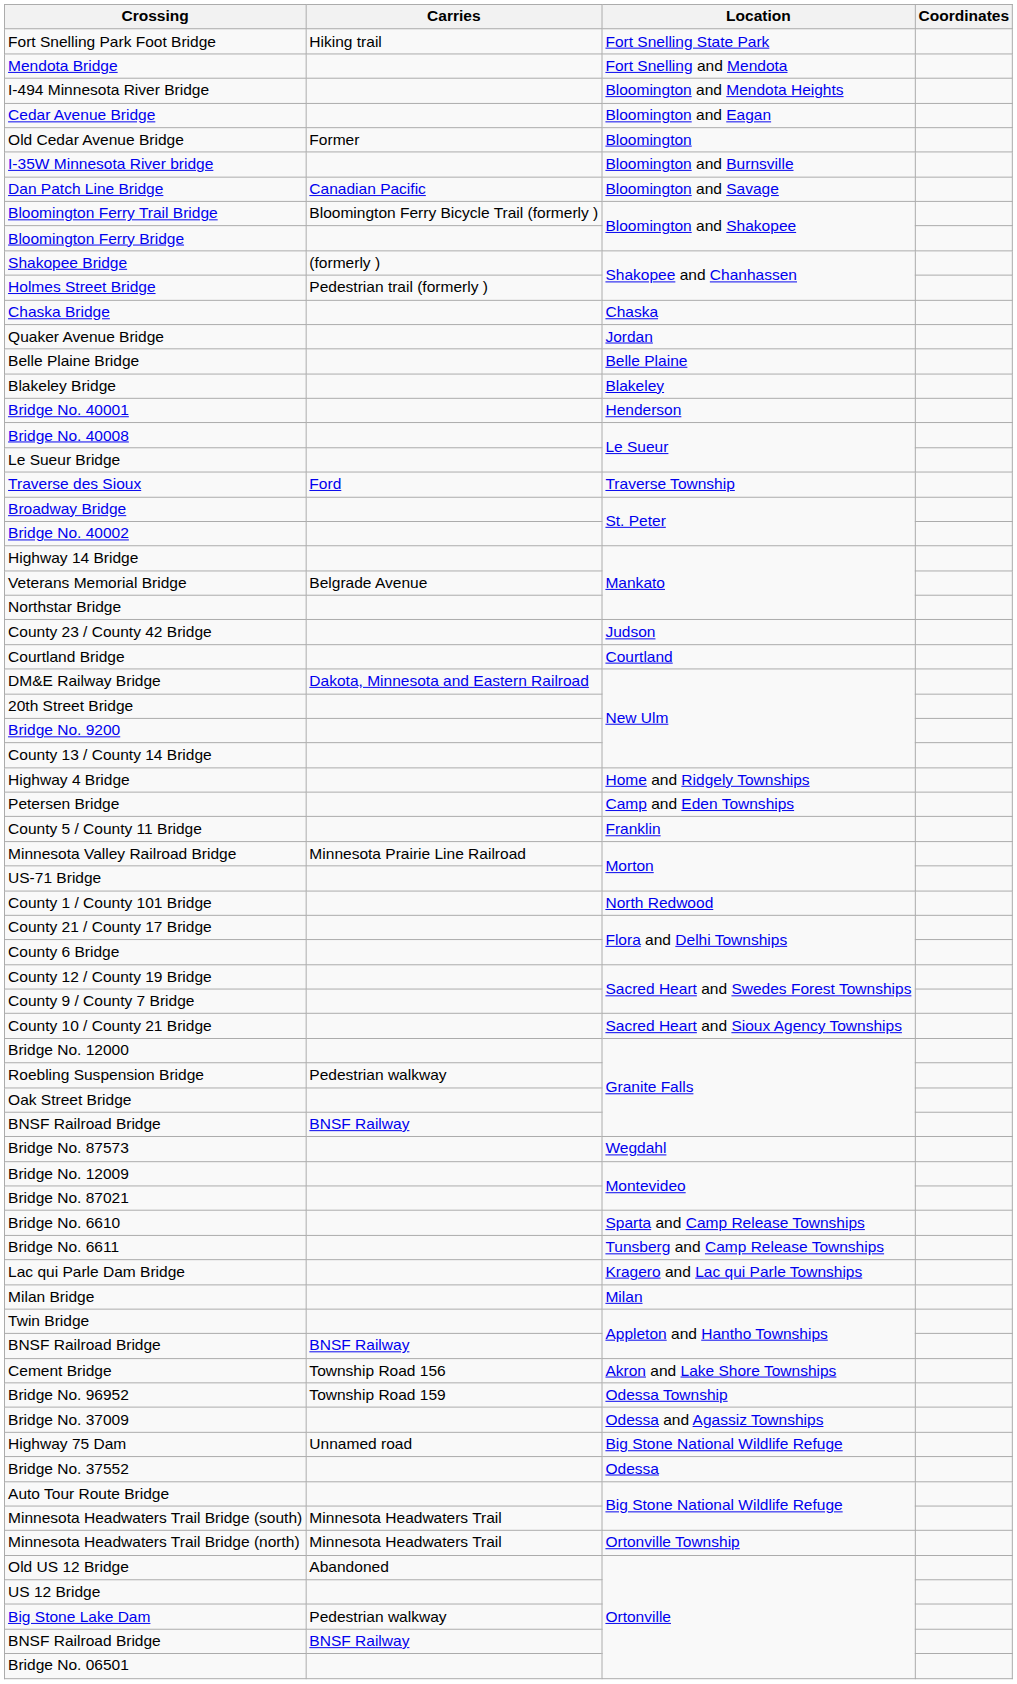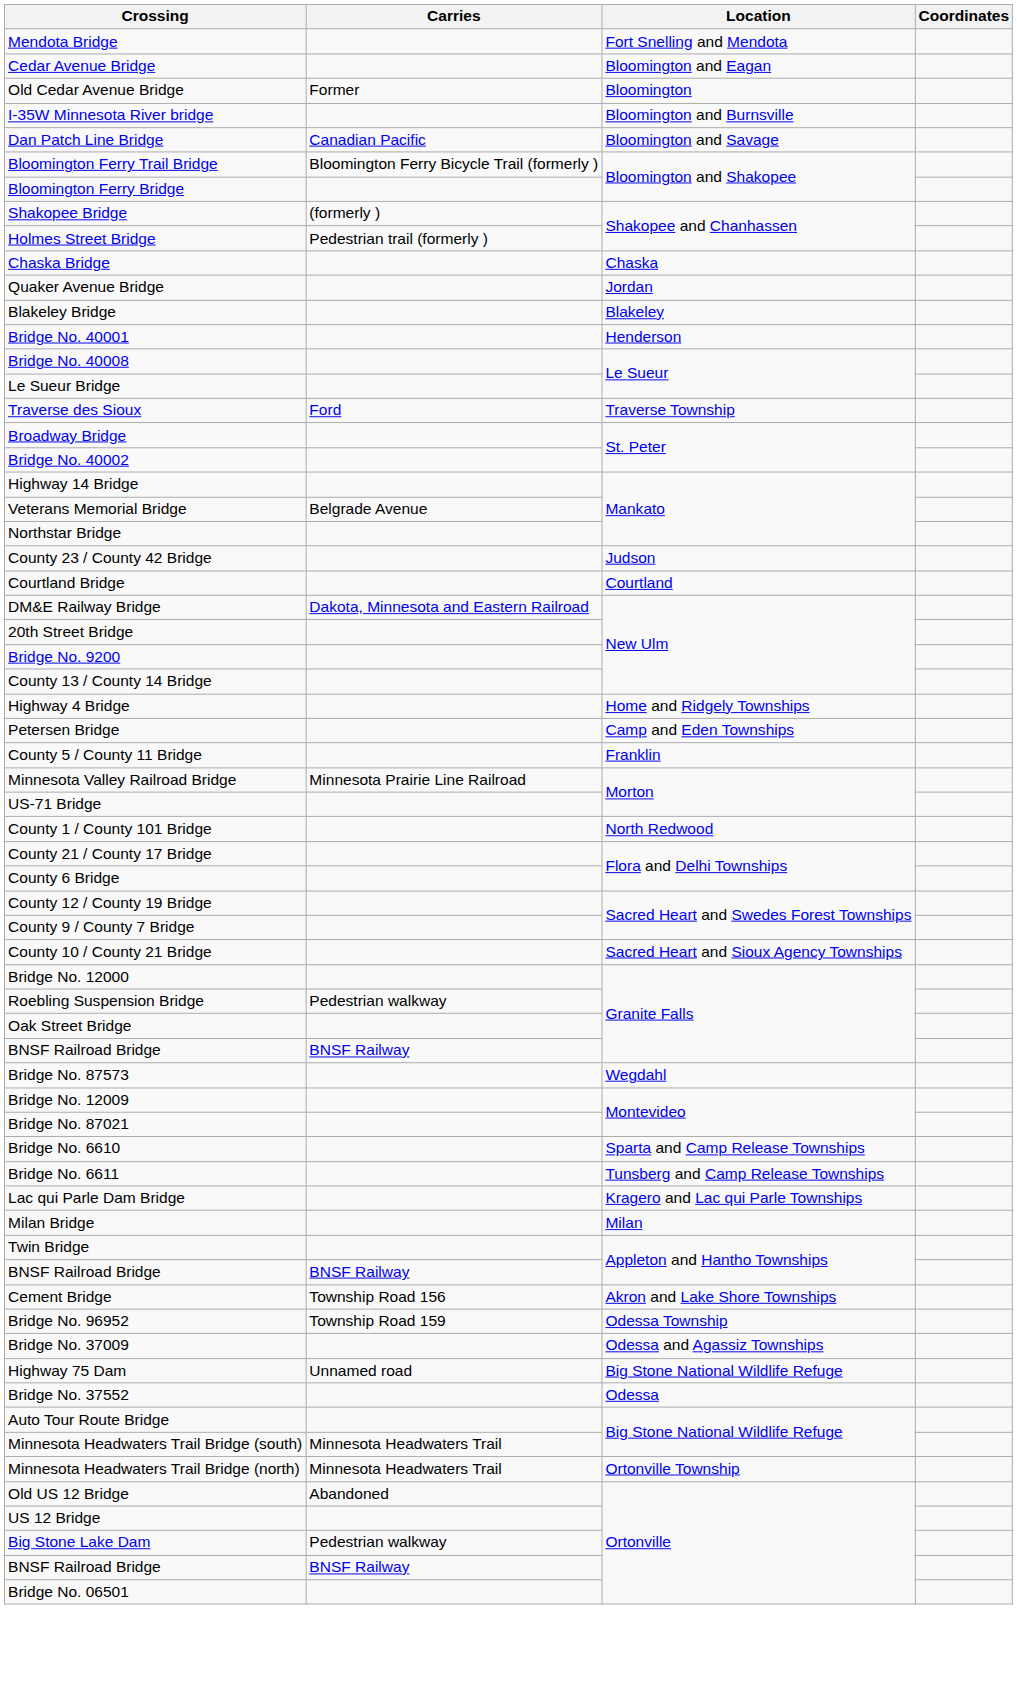- row: Fort Snelling Park Foot Bridge | Hiking trail | Fort Snelling State Park
- row: I-494 Minnesota River Bridge | Bloomington and Mendota Heights
- row: Belle Plaine Bridge | Belle Plaine
